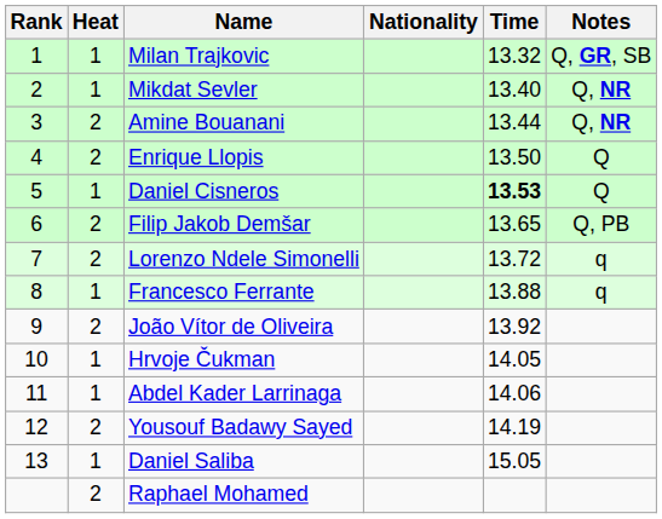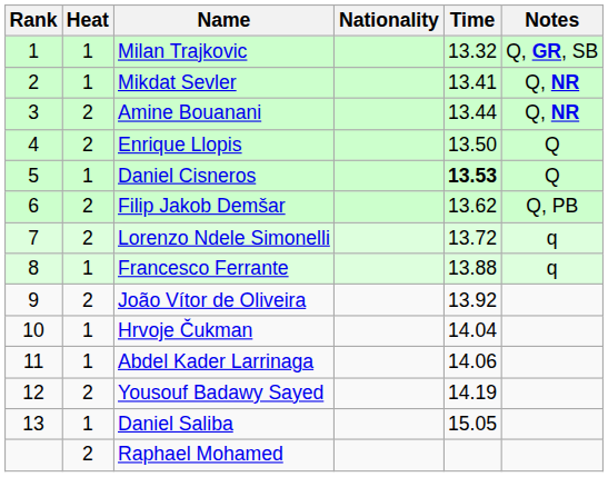Mikdat Sevler | Time: 13.40 -> 13.41
Filip Jakob Demšar | Time: 13.65 -> 13.62
Hrvoje Čukman | Time: 14.05 -> 14.04
